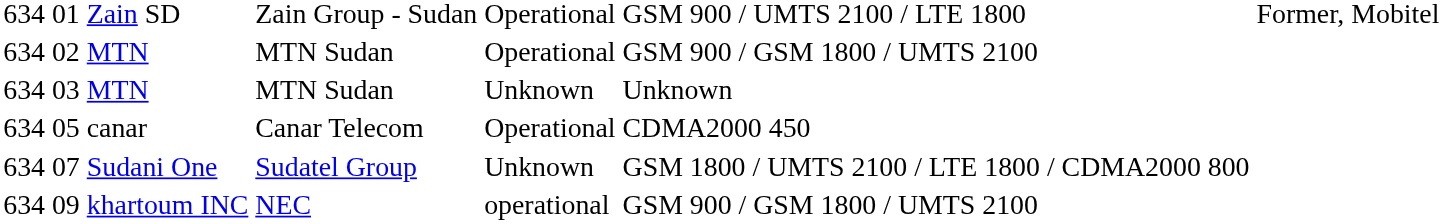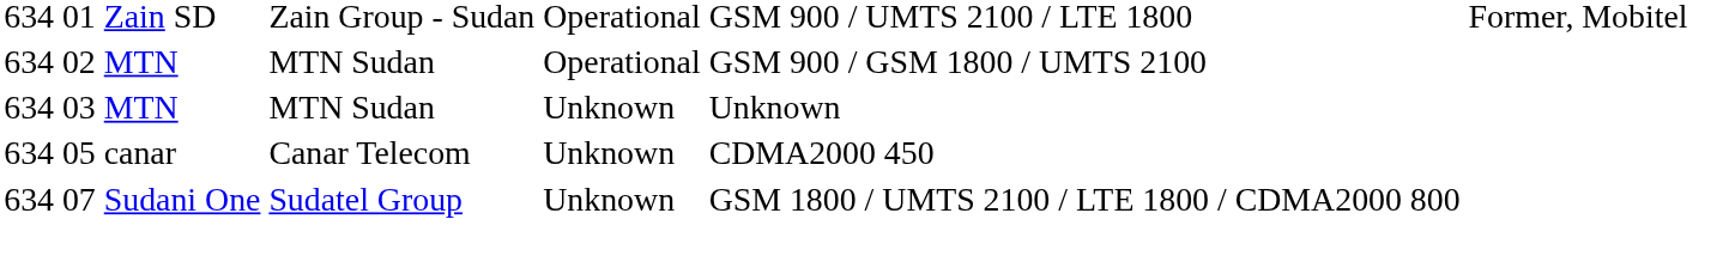05 | column 5: Operational -> Unknown
- row: 634 | 09 | khartoum INC | NEC | operational | GSM 900 / GSM 1800 / UMTS 2100
